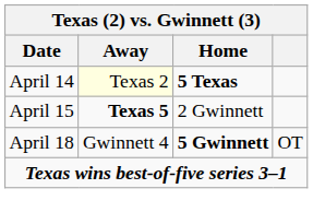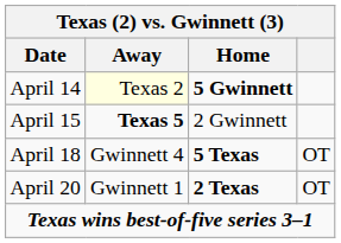April 14 | Home: 5 Texas -> 5 Gwinnett
April 18 | Home: 5 Gwinnett -> 5 Texas
+ row: April 20 | Gwinnett 1 | 2 Texas | OT
